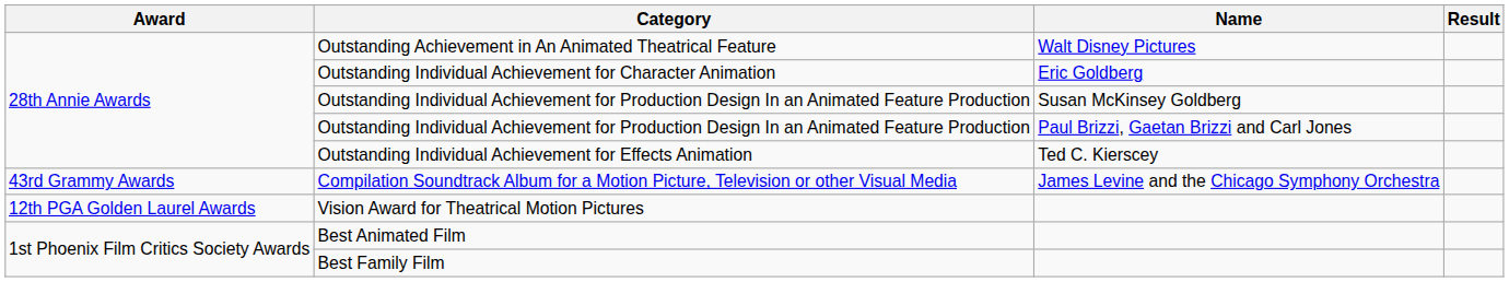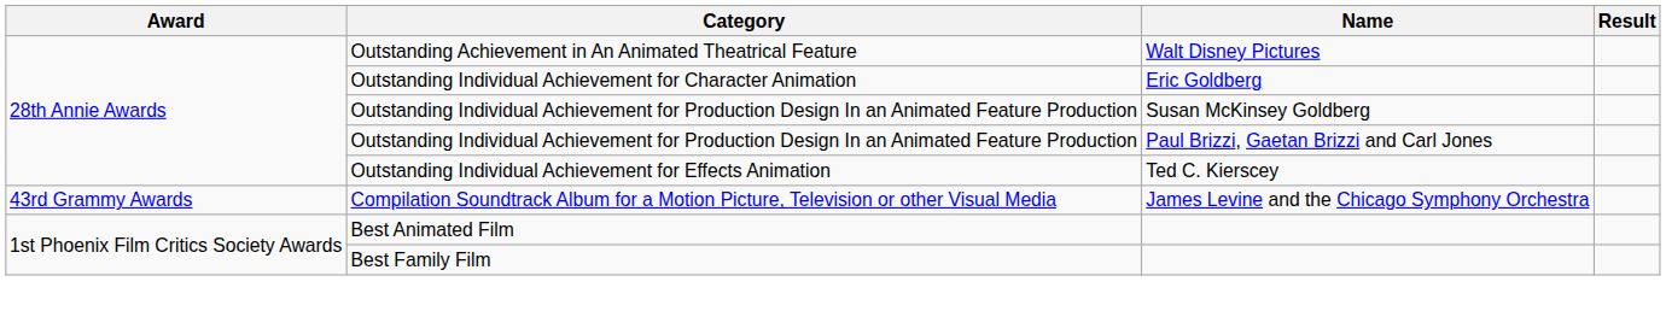- row: 12th PGA Golden Laurel Awards | Vision Award for Theatrical Motion Pictures
